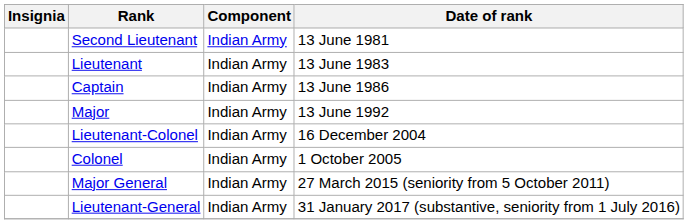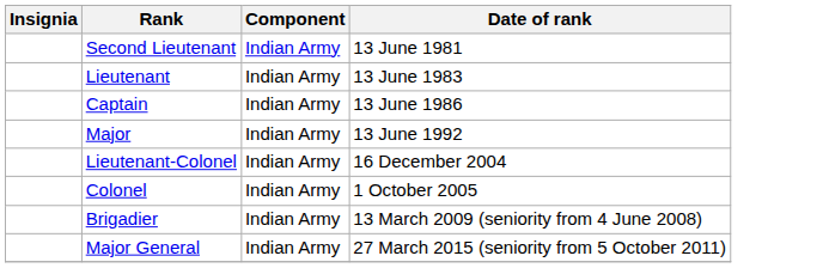+ row: Brigadier | Indian Army | 13 March 2009 (seniority from 4 June 2008)
- row: Lieutenant-General | Indian Army | 31 January 2017 (substantive, seniority from 1 July 2016)
